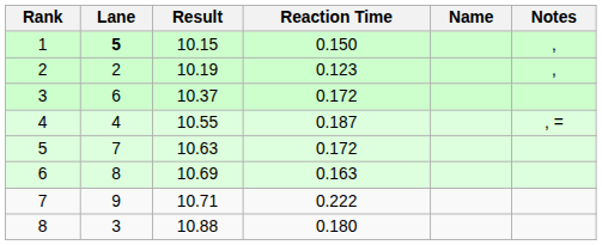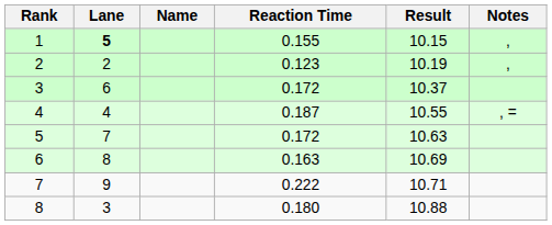columns swapped: Name <-> Result
1 | Reaction Time: 0.150 -> 0.155
